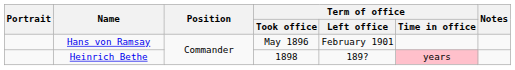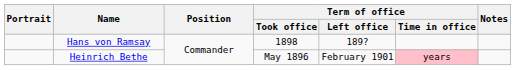Hans von Ramsay | Term of office / Took office: May 1896 -> 1898
Hans von Ramsay | Term of office / Left office: February 1901 -> 189?
Heinrich Bethe | Term of office / Took office: 1898 -> May 1896
Heinrich Bethe | Term of office / Left office: 189? -> February 1901
